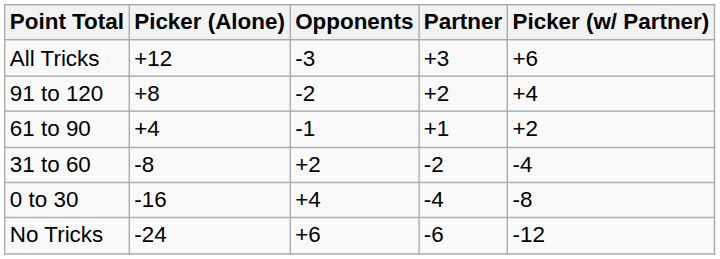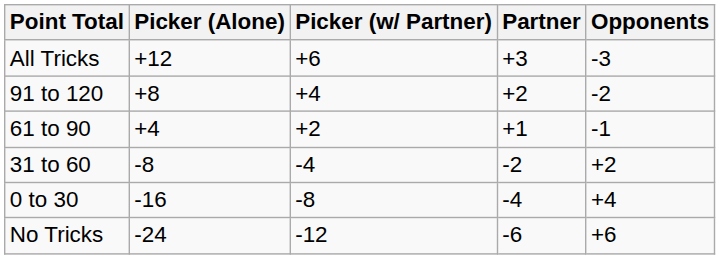columns swapped: Picker (w/ Partner) <-> Opponents
